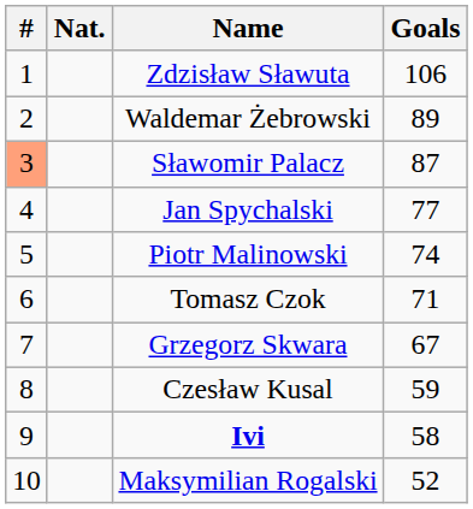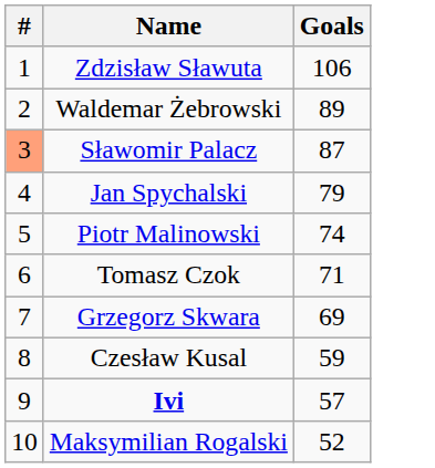- column: Nat.
Jan Spychalski | Goals: 77 -> 79
Grzegorz Skwara | Goals: 67 -> 69
Ivi | Goals: 58 -> 57
